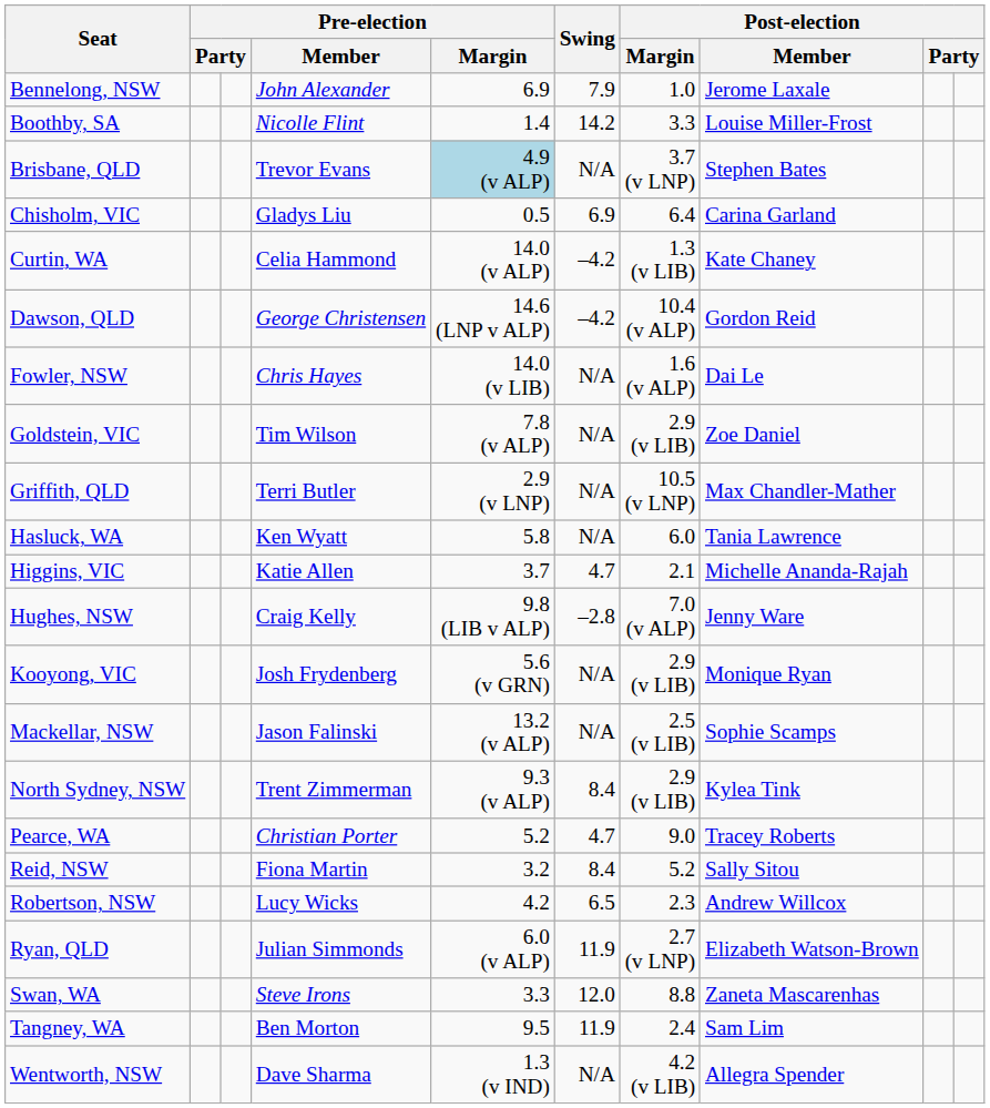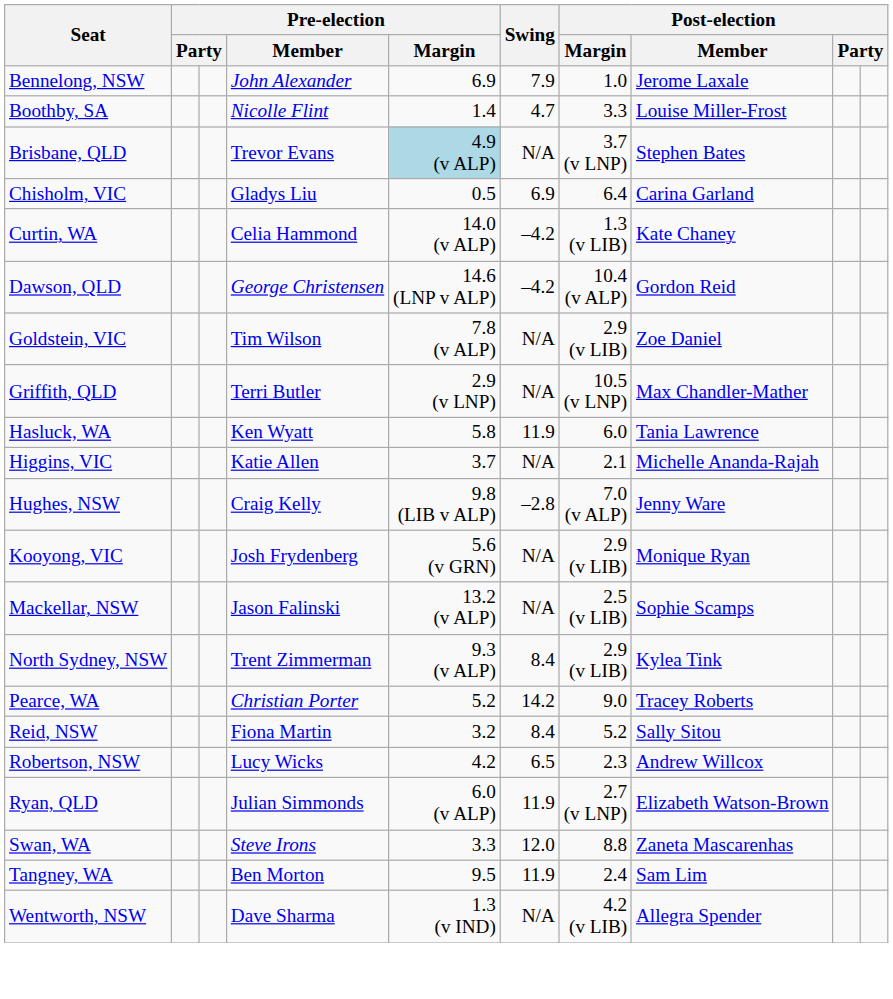Boothby, SA | Swing: 14.2 -> 4.7
- row: Fowler, NSW | Chris Hayes | 14.0 (v LIB) | N/A | 1.6 (v ALP) | Dai Le
Hasluck, WA | Swing: N/A -> 11.9
Higgins, VIC | Swing: 4.7 -> N/A
Pearce, WA | Swing: 4.7 -> 14.2
